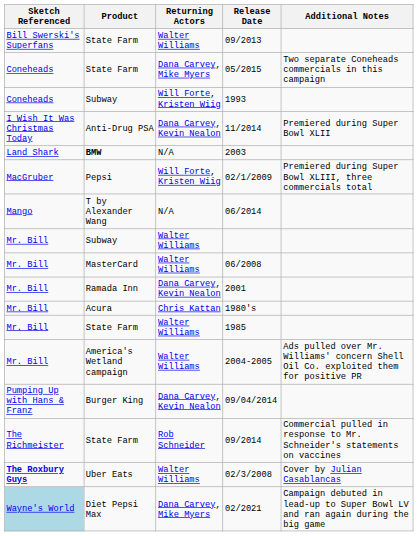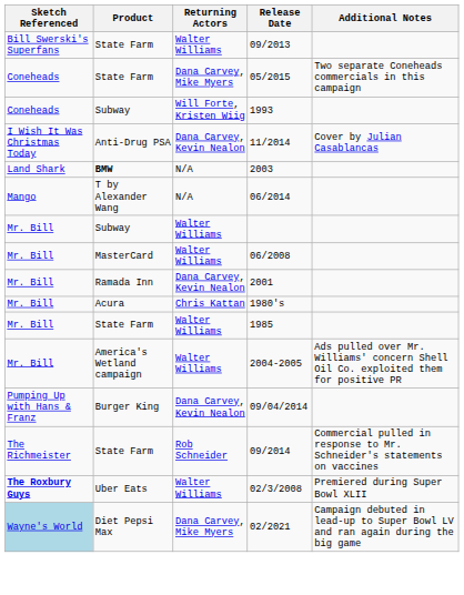11/2014 | Additional Notes: Premiered during Super Bowl XLII -> Cover by Julian Casablancas
- row: MacGruber | Pepsi | Will Forte, Kristen Wiig | 02/1/2009 | Premiered during Super Bowl XLIII, three commercials total
02/3/2008 | Additional Notes: Cover by Julian Casablancas -> Premiered during Super Bowl XLII
